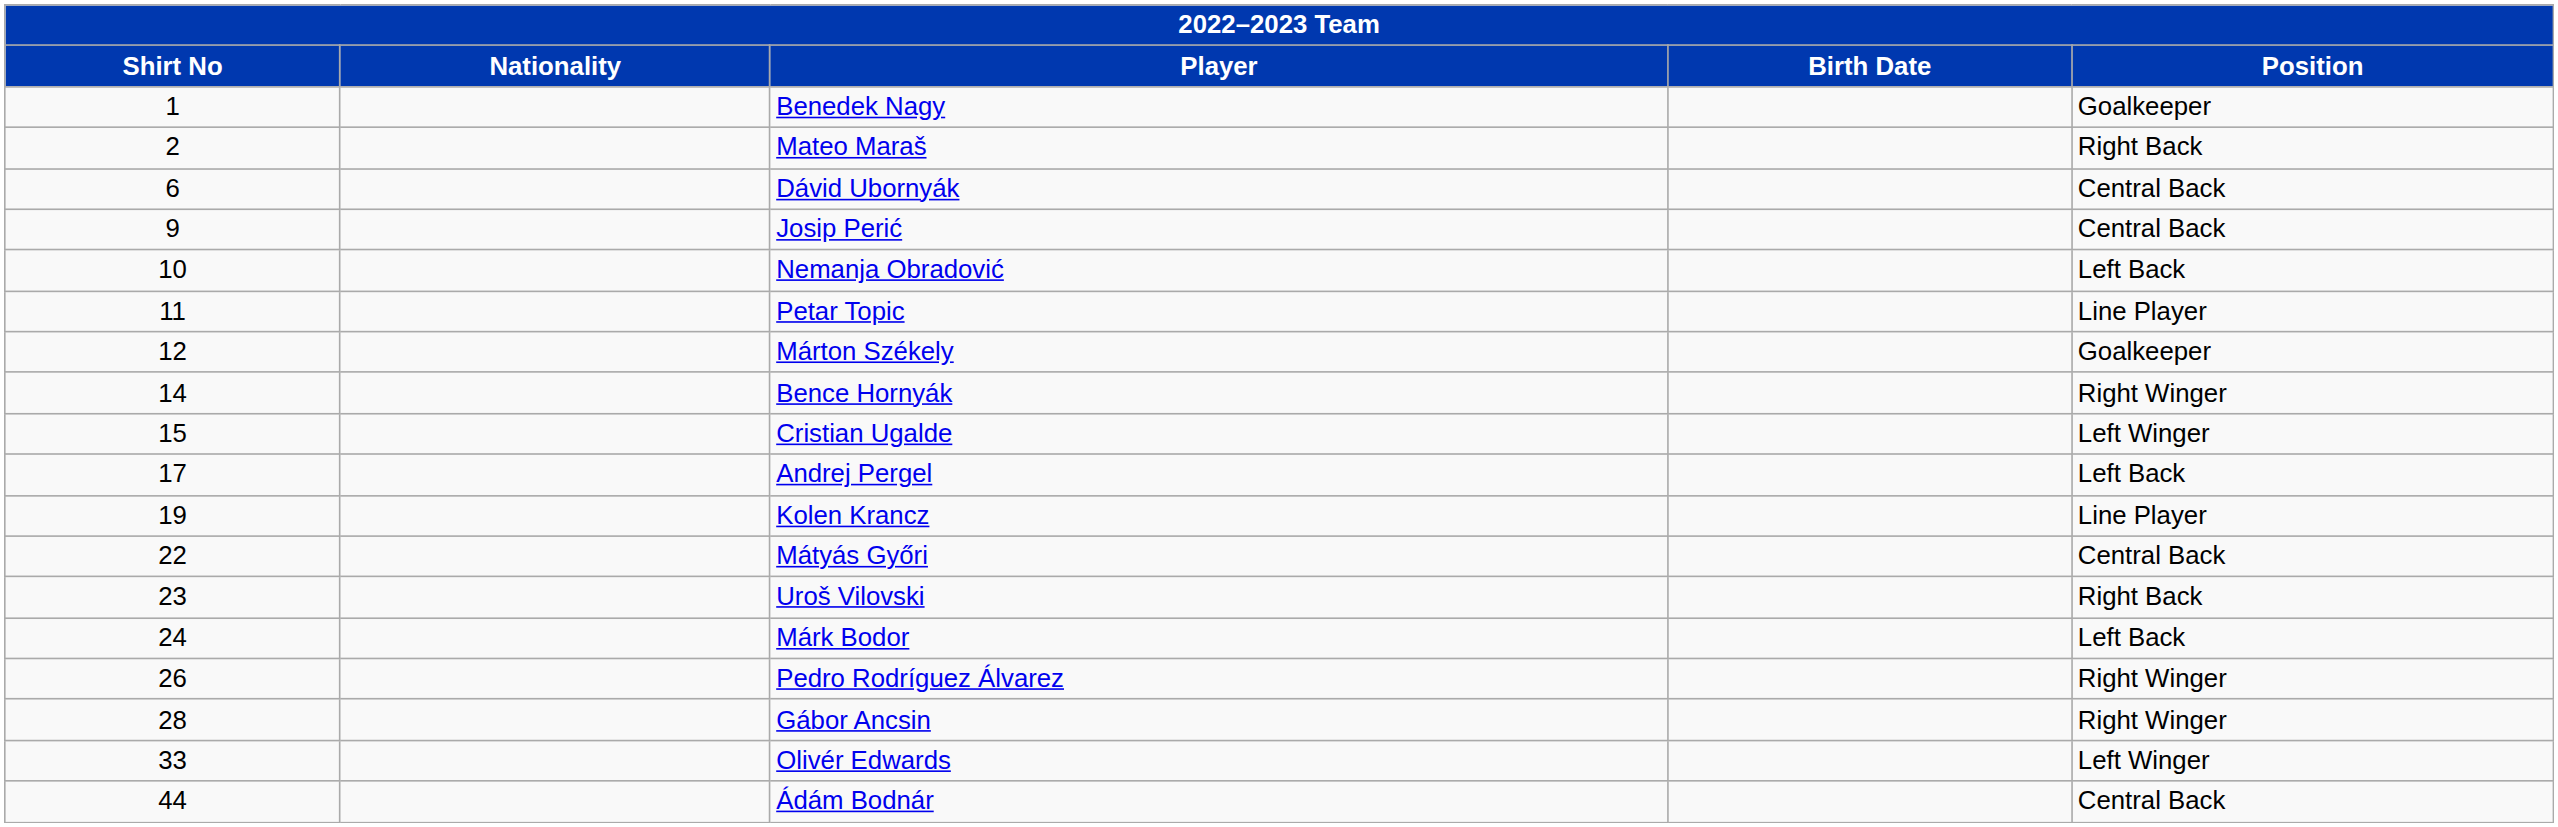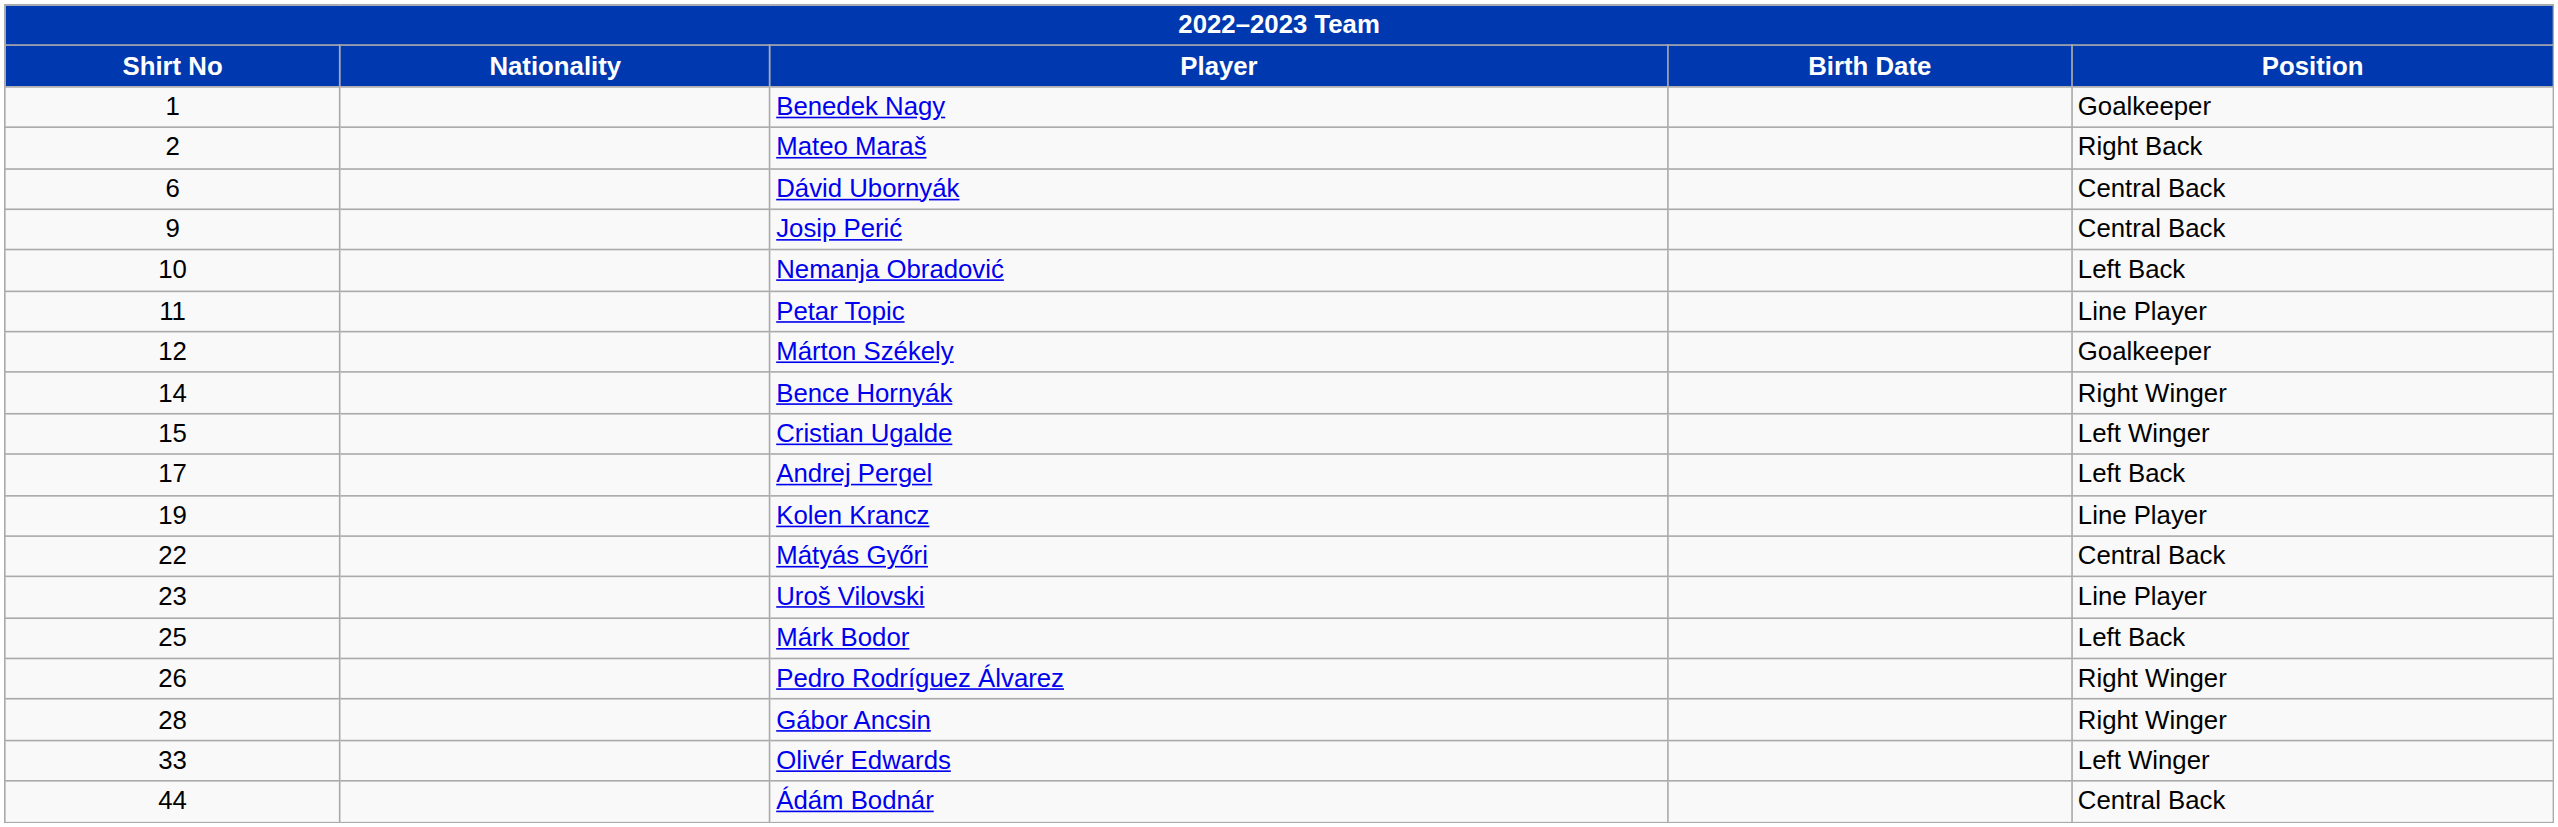Uroš Vilovski | Position: Right Back -> Line Player
Márk Bodor | Shirt No: 24 -> 25
